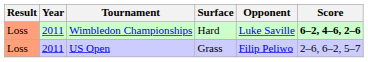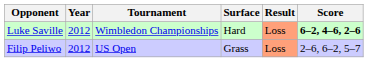columns swapped: Result <-> Opponent
Wimbledon Championships | Year: 2011 -> 2012
US Open | Year: 2011 -> 2012
